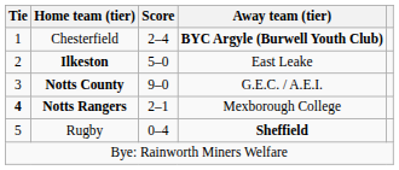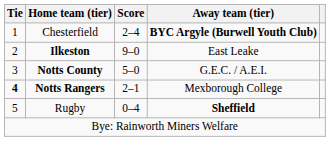Ilkeston | Score: 5–0 -> 9–0
Notts County | Score: 9–0 -> 5–0
